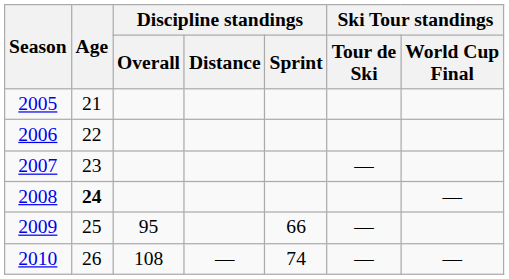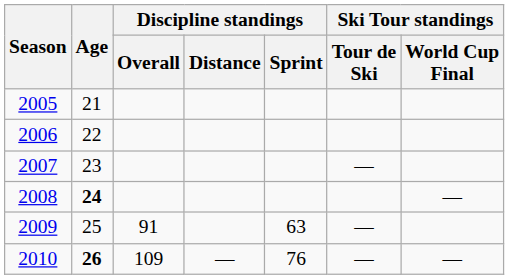2009 | Discipline standings / Overall: 95 -> 91
2009 | Discipline standings / Sprint: 66 -> 63
2010 | Age: normal -> bold
2010 | Discipline standings / Overall: 108 -> 109
2010 | Discipline standings / Sprint: 74 -> 76
